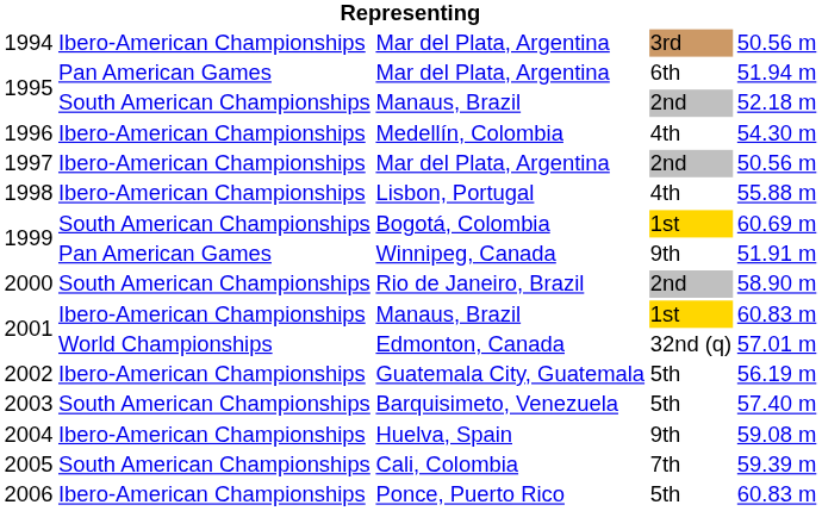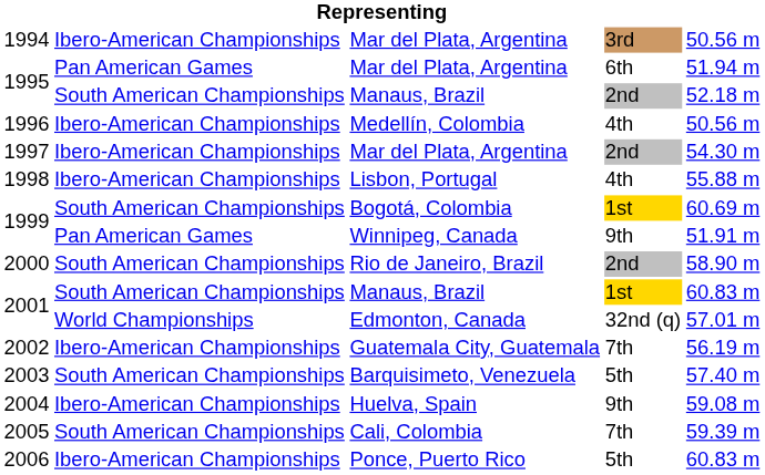1996 | column 5: 54.30 m -> 50.56 m
1997 | column 5: 50.56 m -> 54.30 m
2001 / Manaus, Brazil | column 2: Ibero-American Championships -> South American Championships
2002 | column 4: 5th -> 7th
